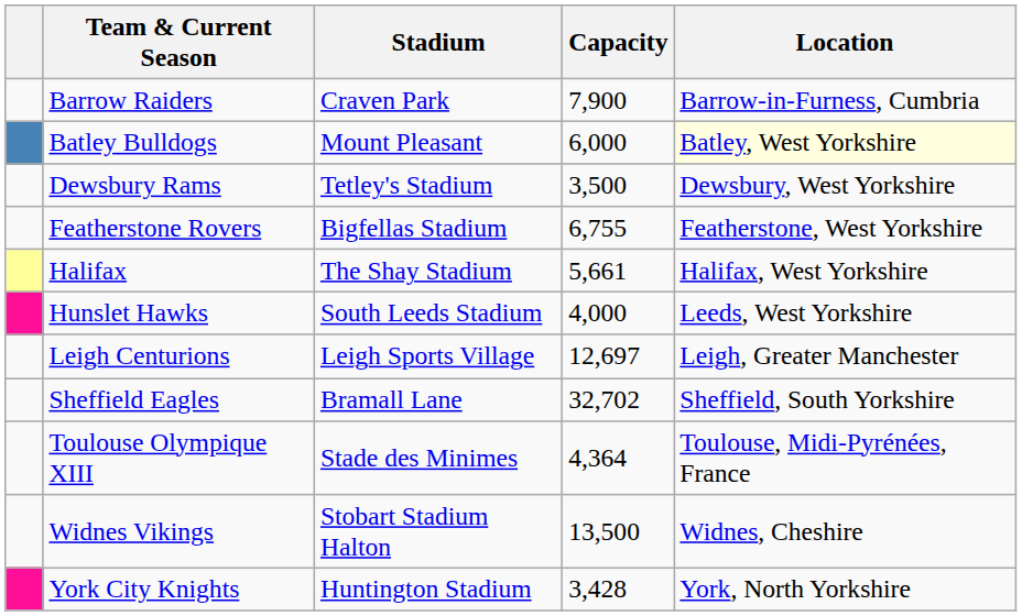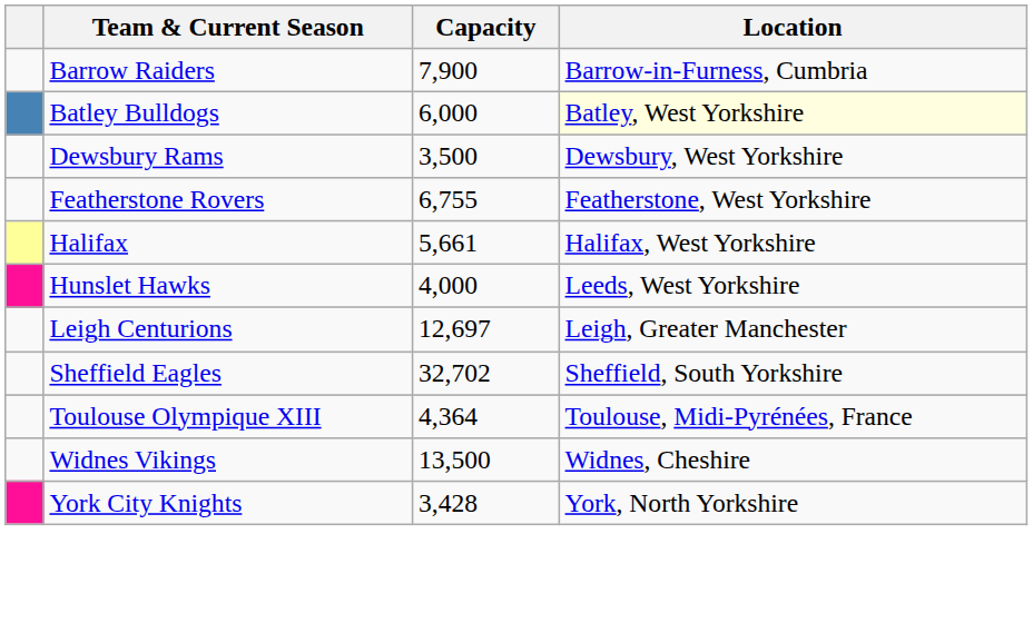- column: Stadium | Craven Park | Mount Pleasant | Tetley's Stadium | Bigfellas Stadium | The Shay Stadium | South Leeds Stadium | Leigh Sports Village | Bramall Lane | Stade des Minimes | Stobart Stadium Halton | Huntington Stadium
